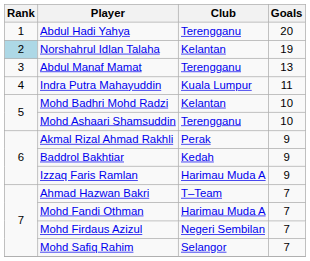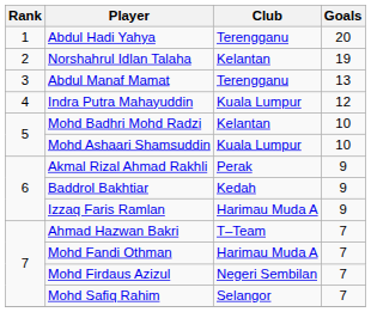Norshahrul Idlan Talaha | Rank: lightblue background -> no background
Indra Putra Mahayuddin | Goals: 11 -> 12
Mohd Ashaari Shamsuddin | Club: Terengganu -> Kuala Lumpur
